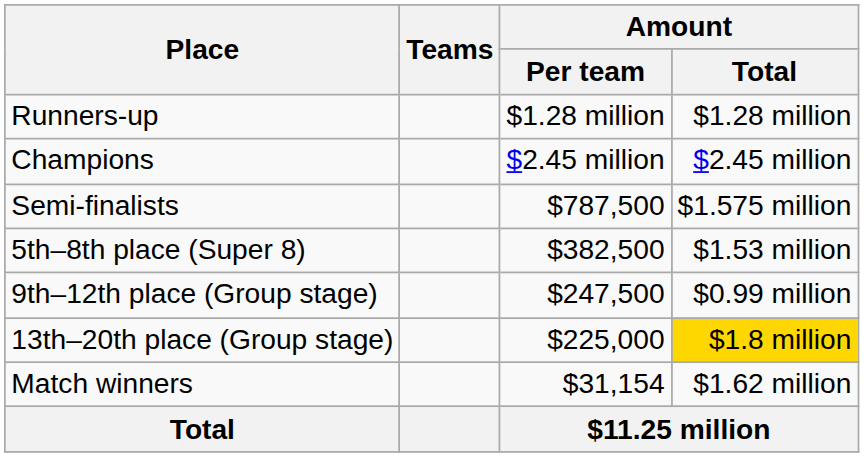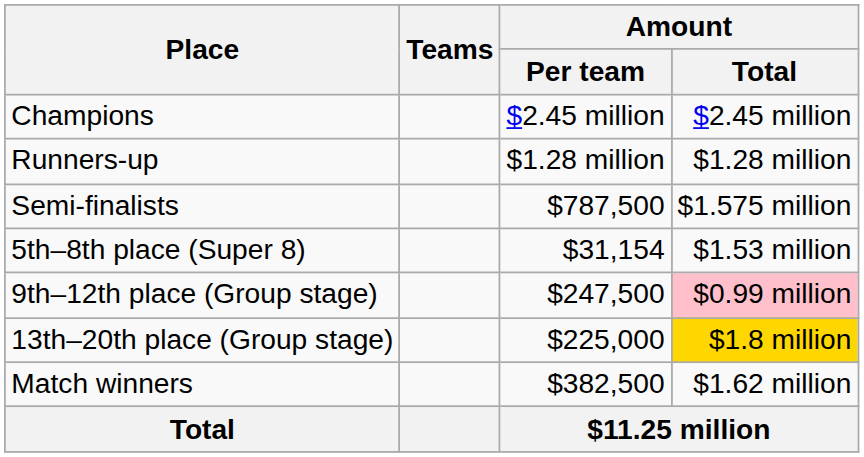rows swapped: Champions <-> Runners-up
5th–8th place (Super 8) | Amount / Per team: $382,500 -> $31,154
9th–12th place (Group stage) | Amount / Total: no background -> pink background
Match winners | Amount / Per team: $31,154 -> $382,500
